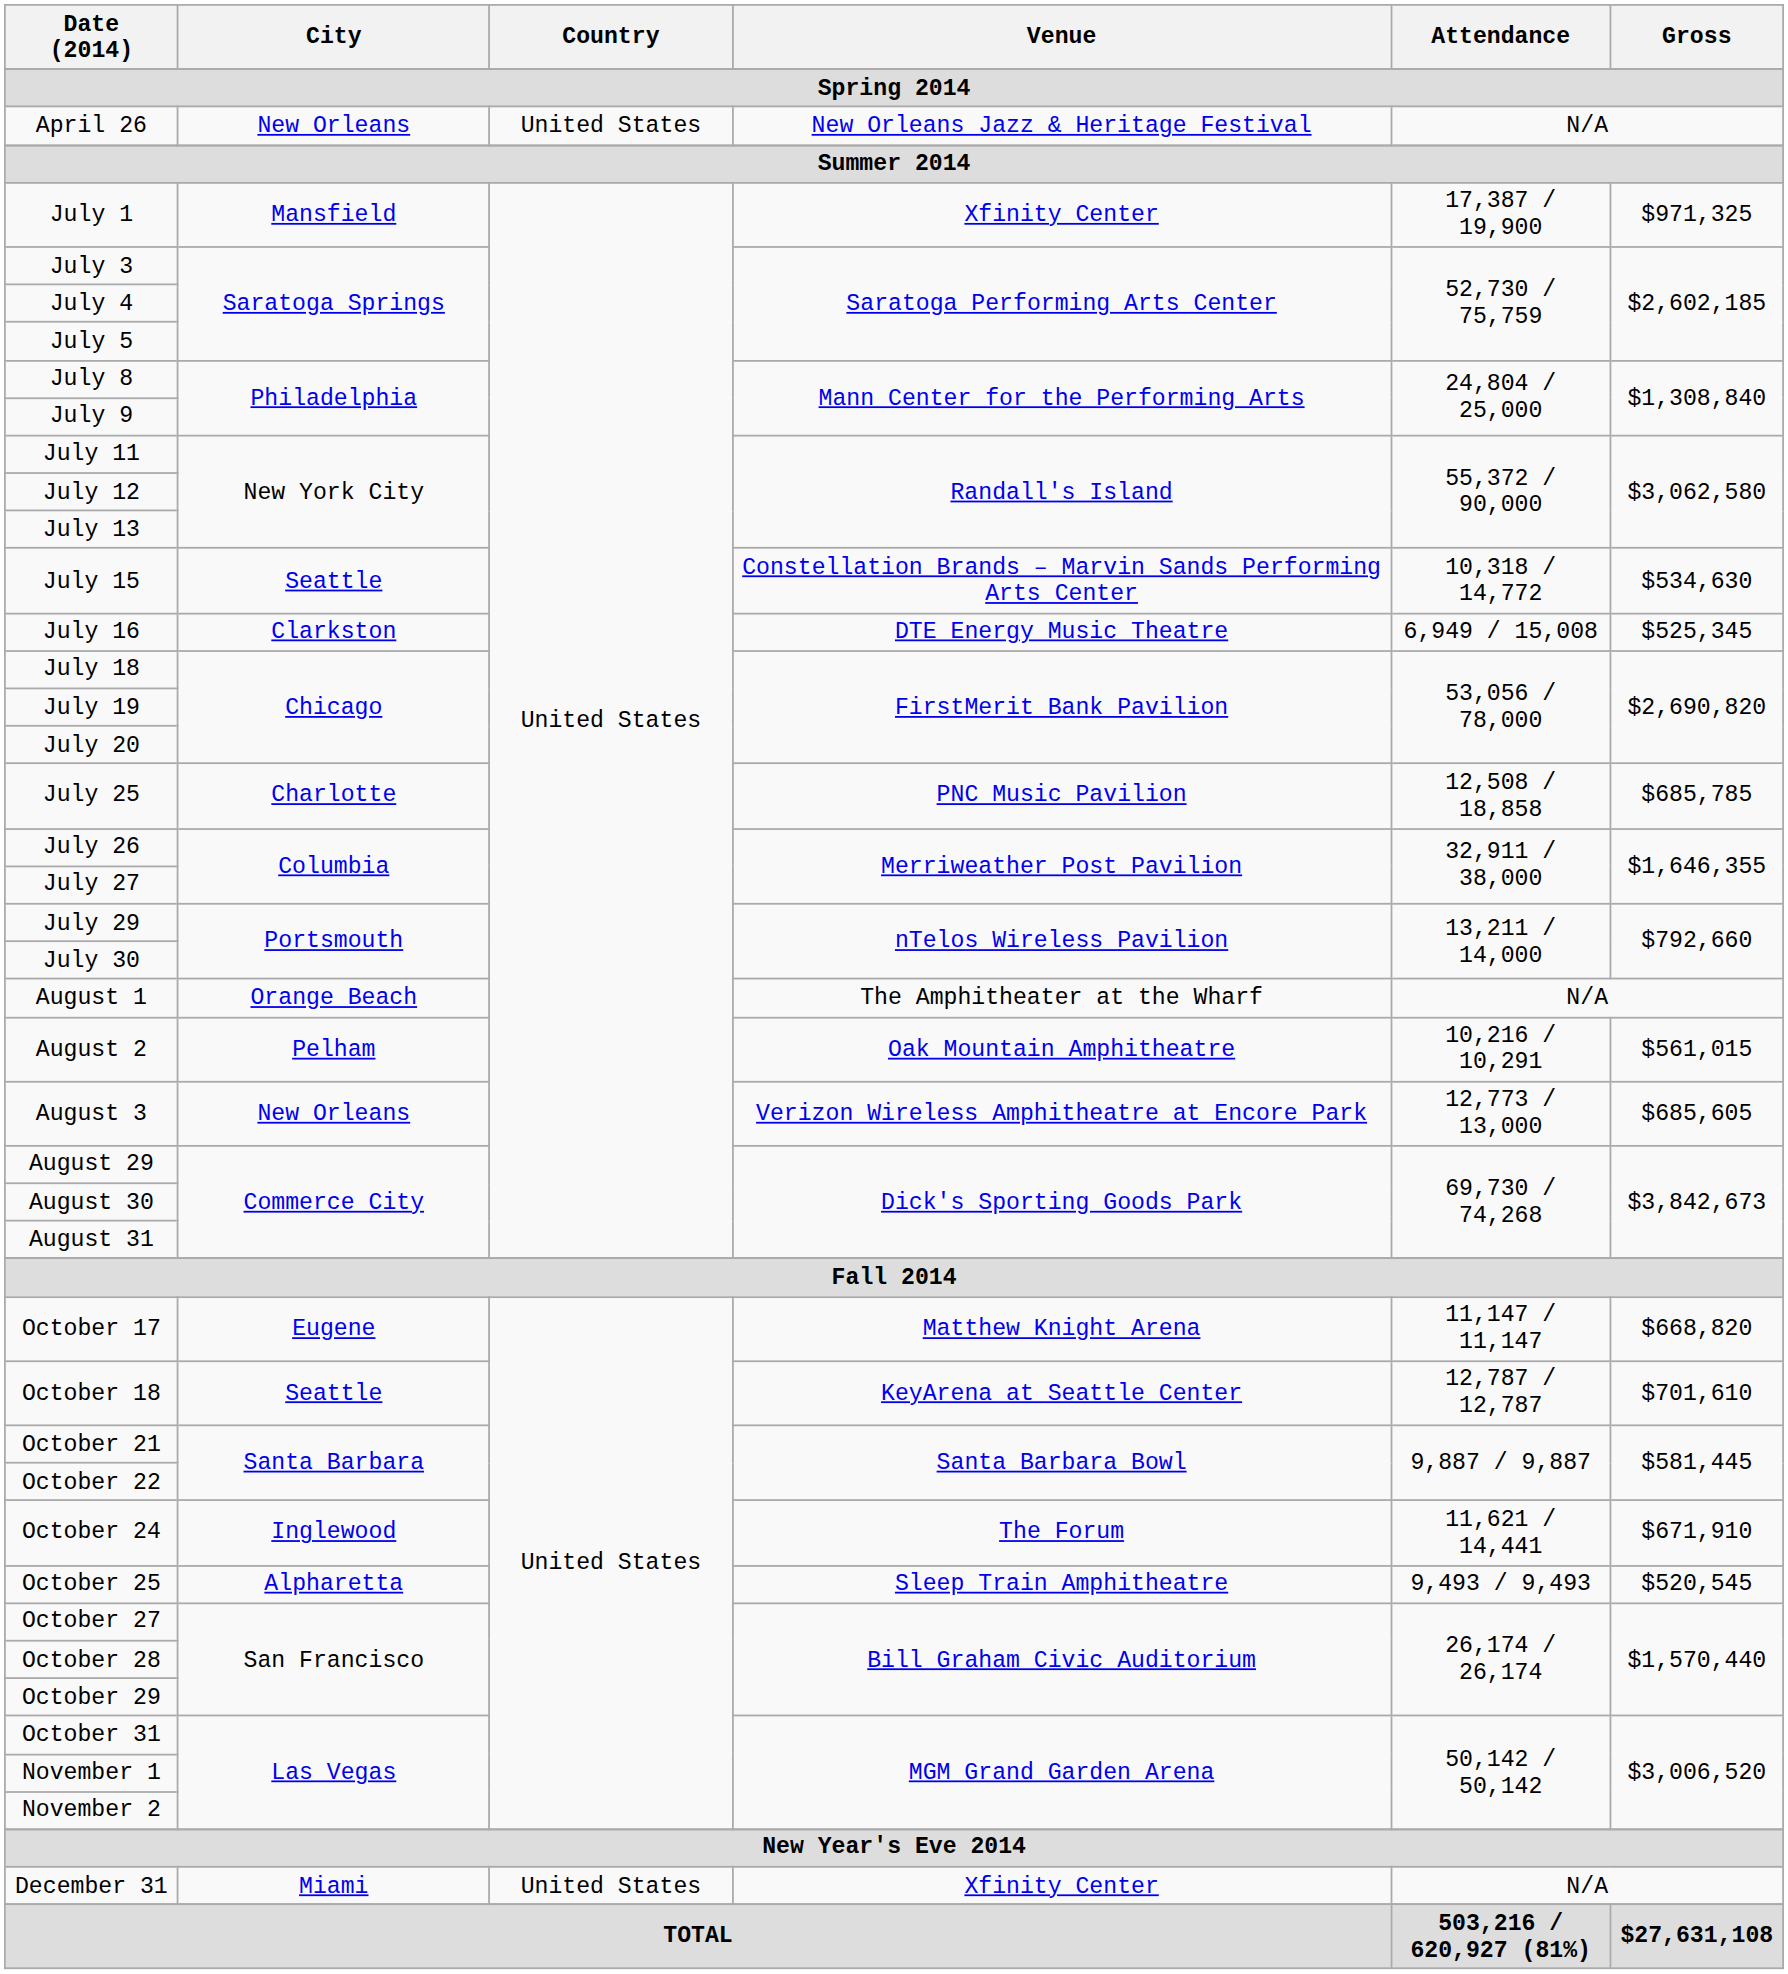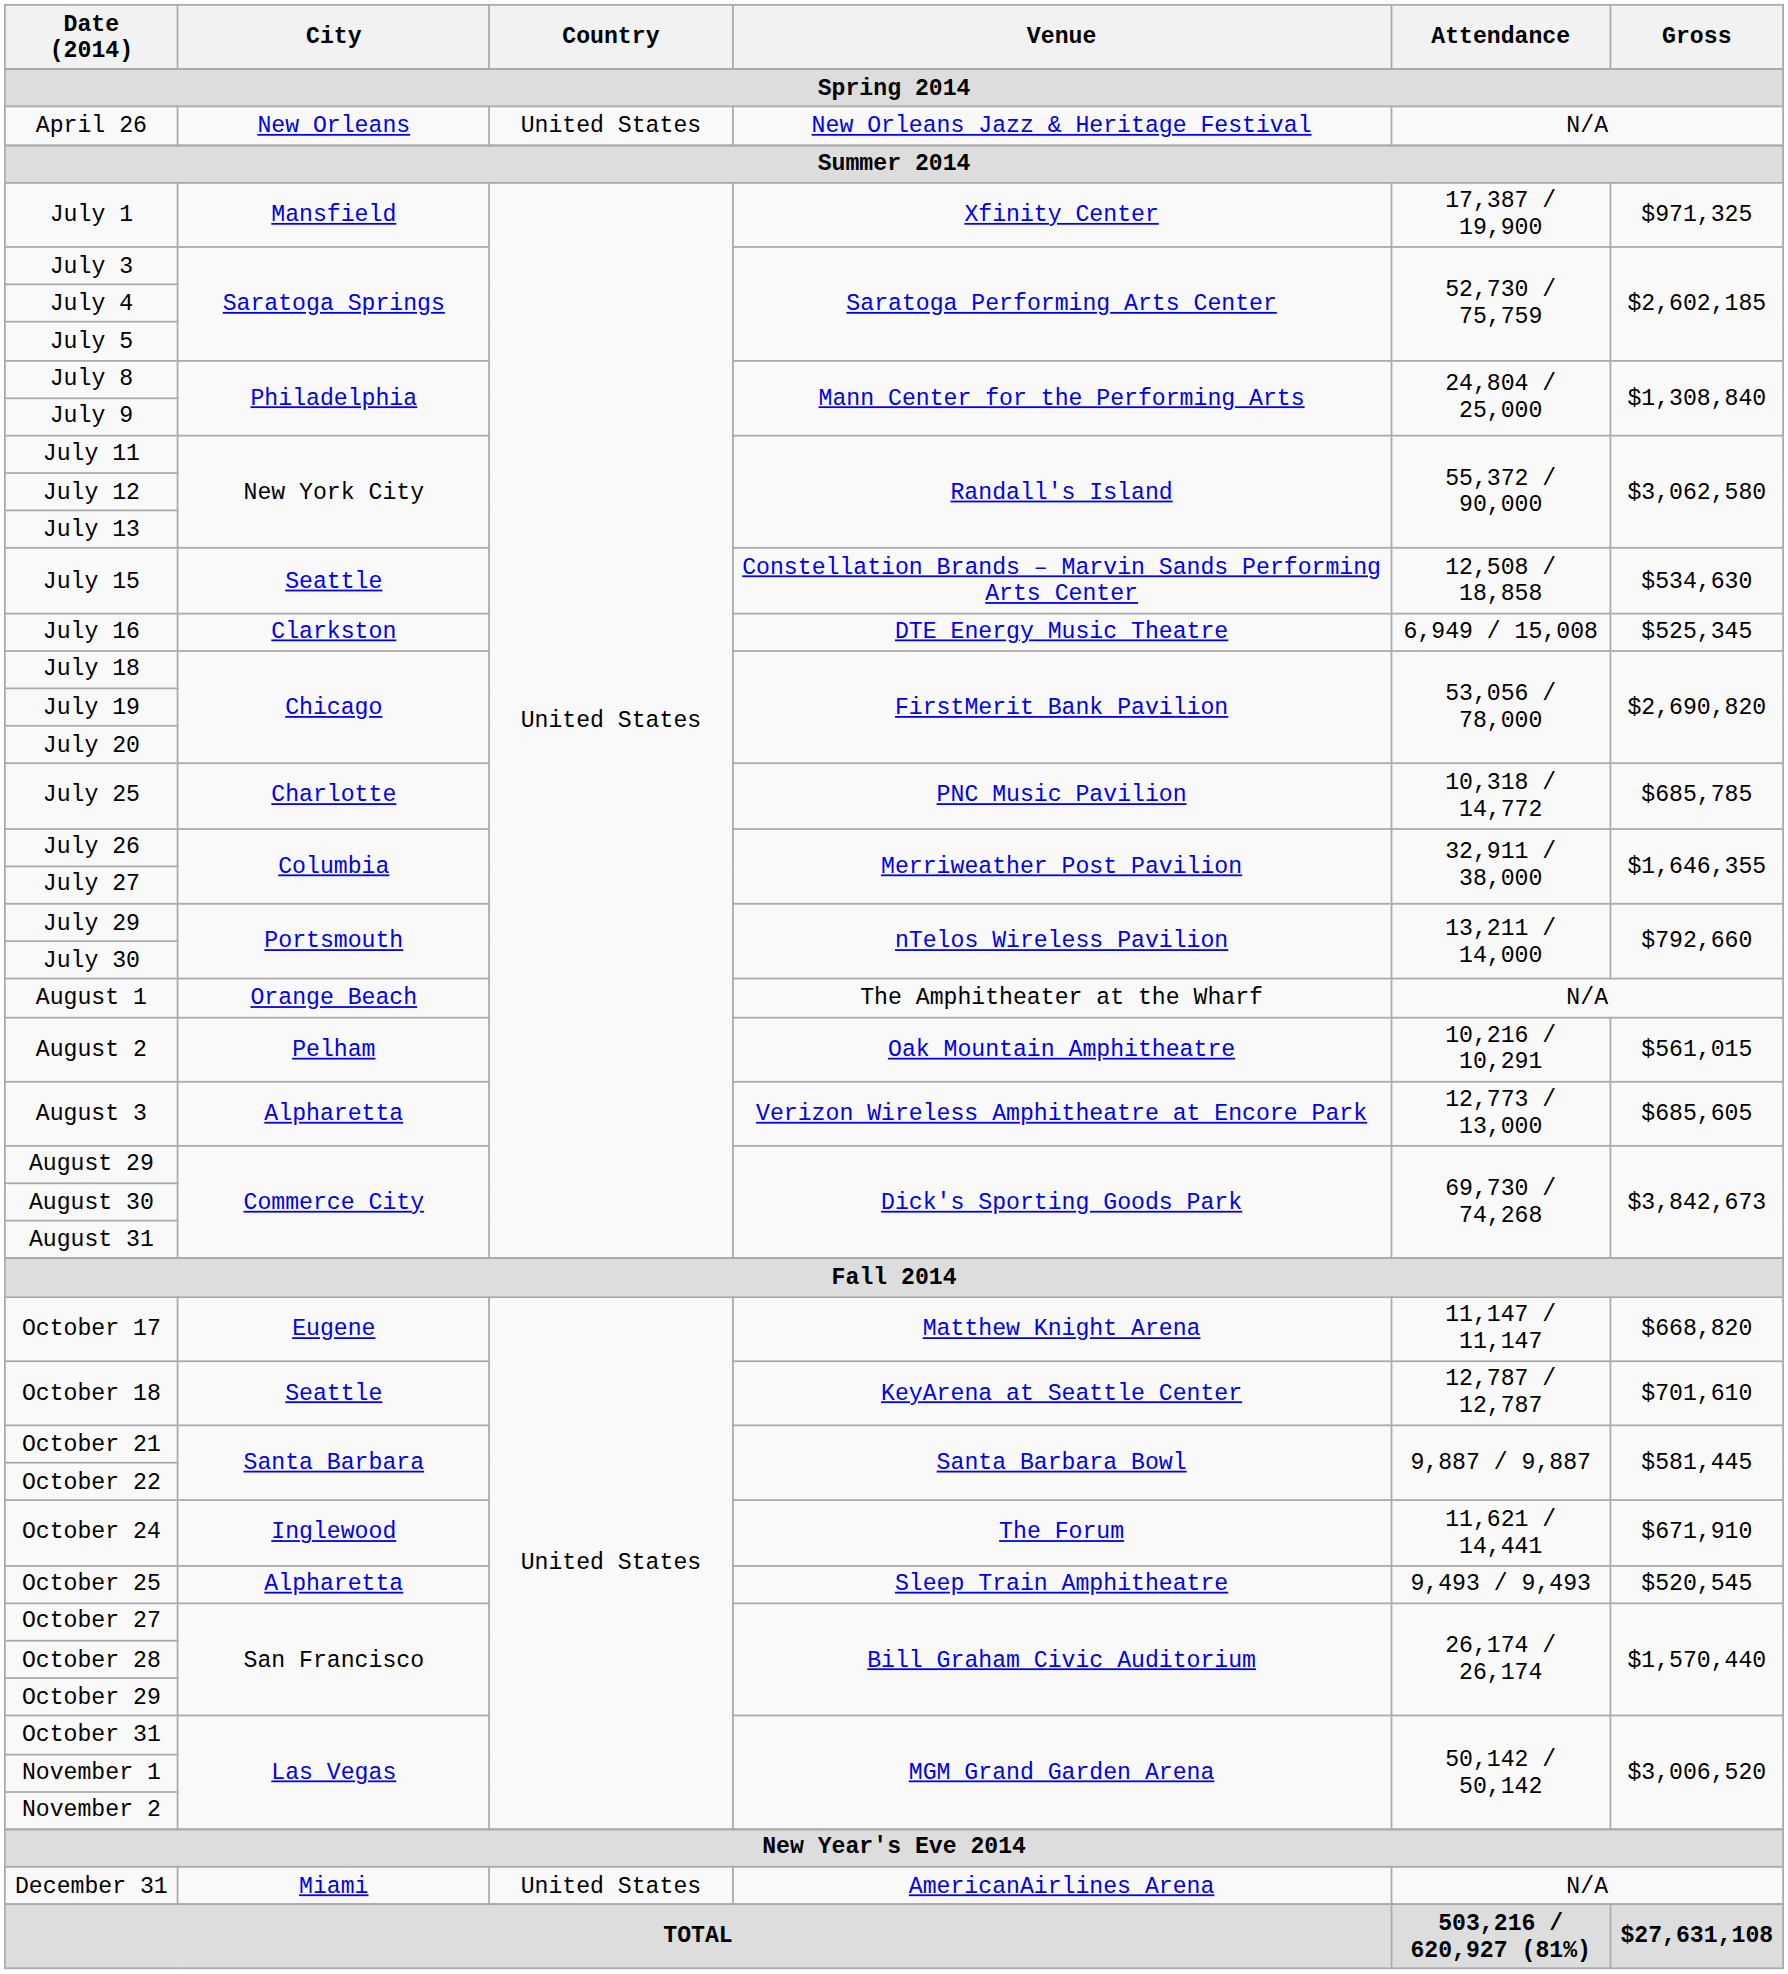July 15 | Attendance: 10,318 / 14,772 -> 12,508 / 18,858
July 25 | Attendance: 12,508 / 18,858 -> 10,318 / 14,772
August 3 | City: New Orleans -> Alpharetta
December 31 | Venue: Xfinity Center -> AmericanAirlines Arena
